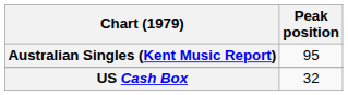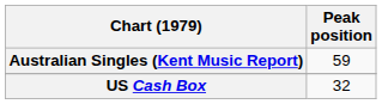Australian Singles (Kent Music Report) | Peak position: 95 -> 59
